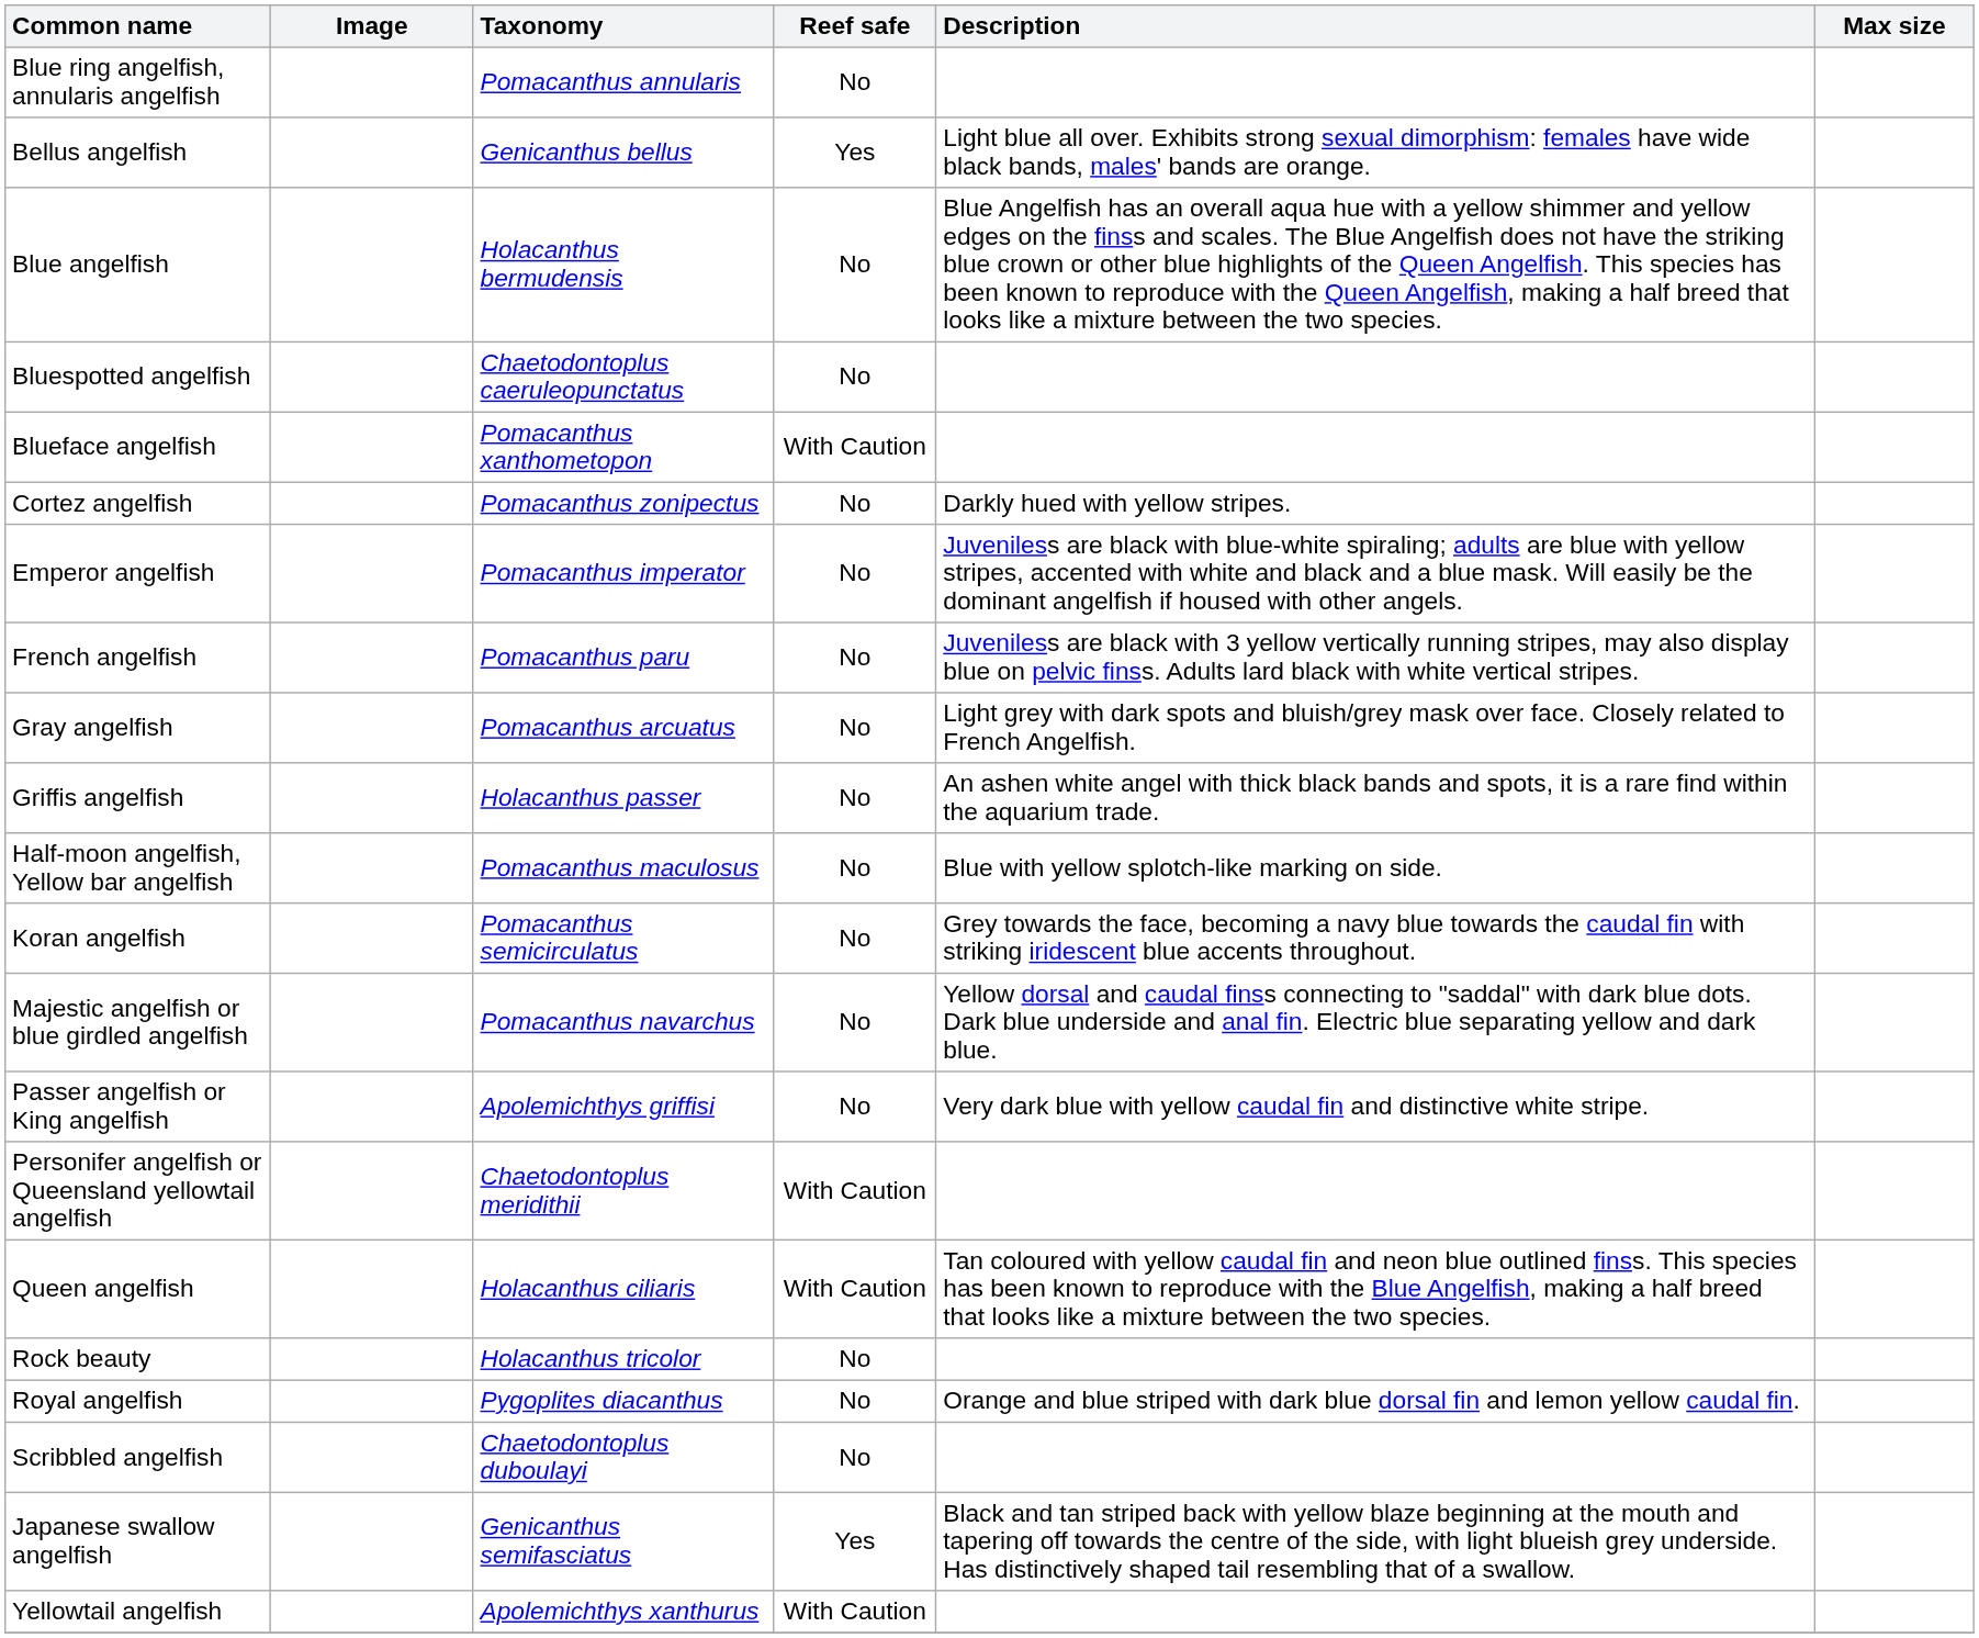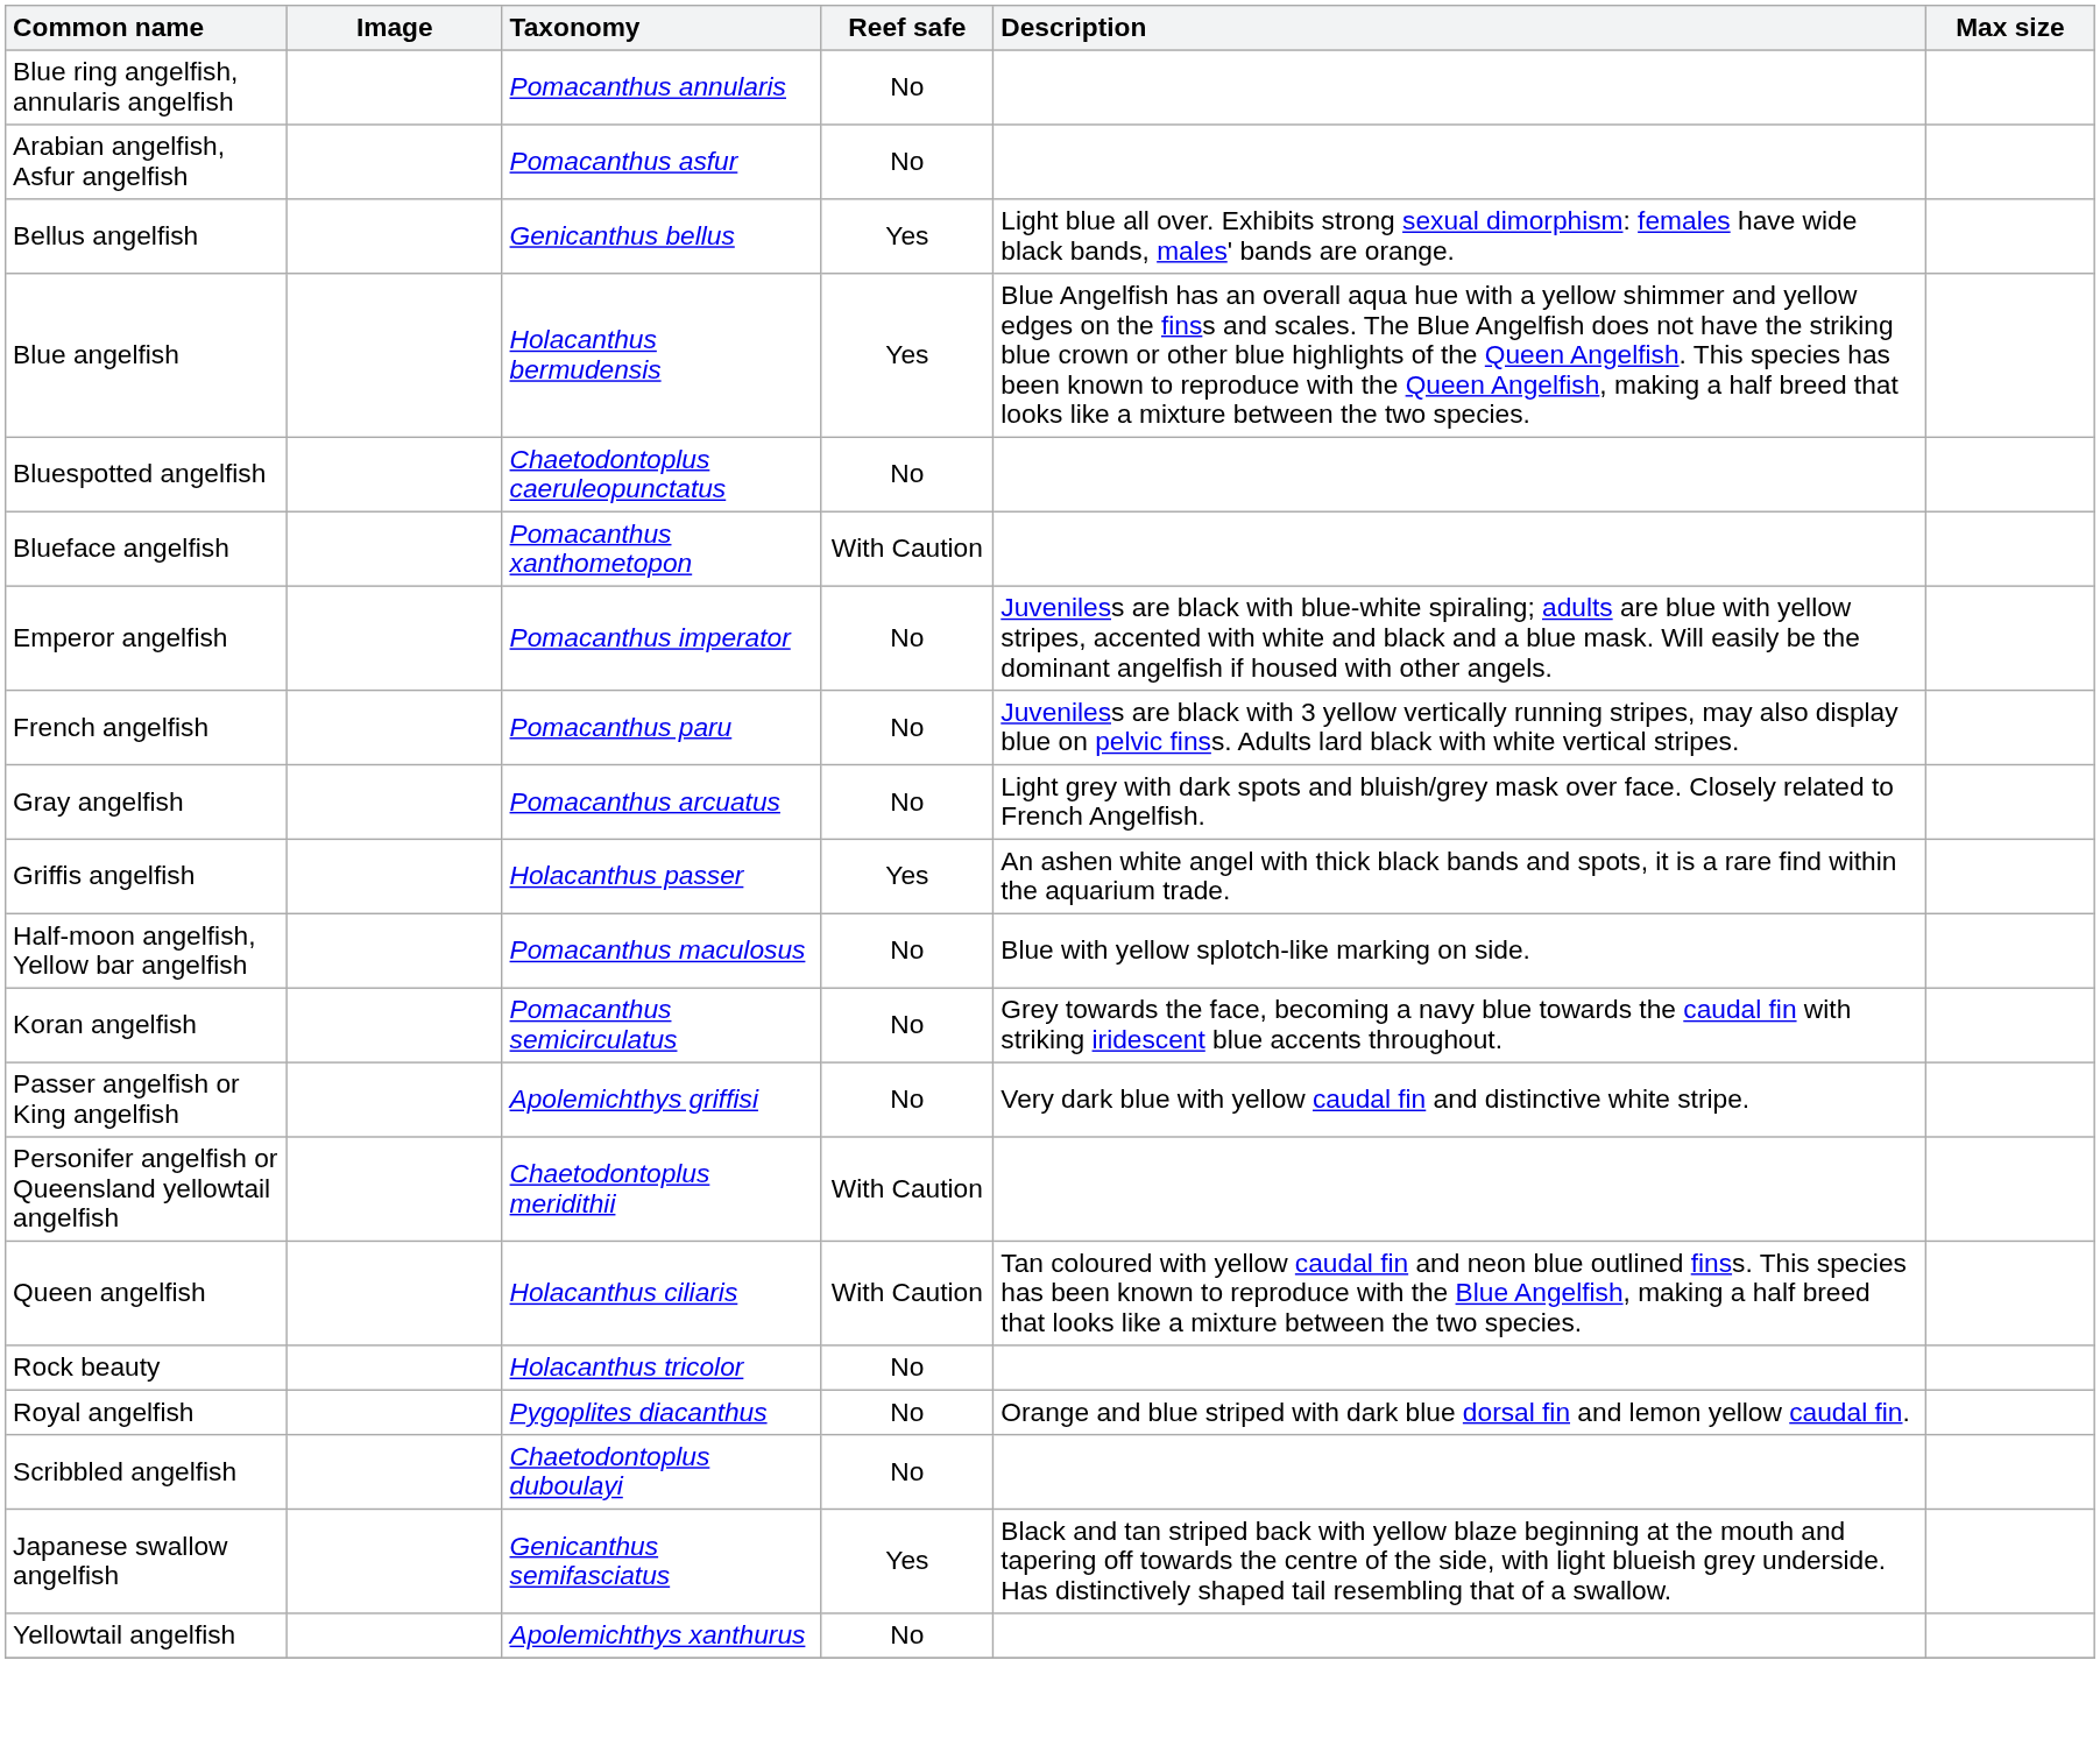+ row: Arabian angelfish, Asfur angelfish | Pomacanthus asfur | No
Blue angelfish | Reef safe: No -> Yes
- row: Cortez angelfish | Pomacanthus zonipectus | No | Darkly hued with yellow stripes.
Griffis angelfish | Reef safe: No -> Yes
- row: Majestic angelfish or blue girdled angelfish | Pomacanthus navarchus | No | Yellow dorsal and caudal finss connecting to "saddal" with dark blue dots. Dark blue underside and anal fin. Electric blue separating yellow and dark blue.
Yellowtail angelfish | Reef safe: With Caution -> No
